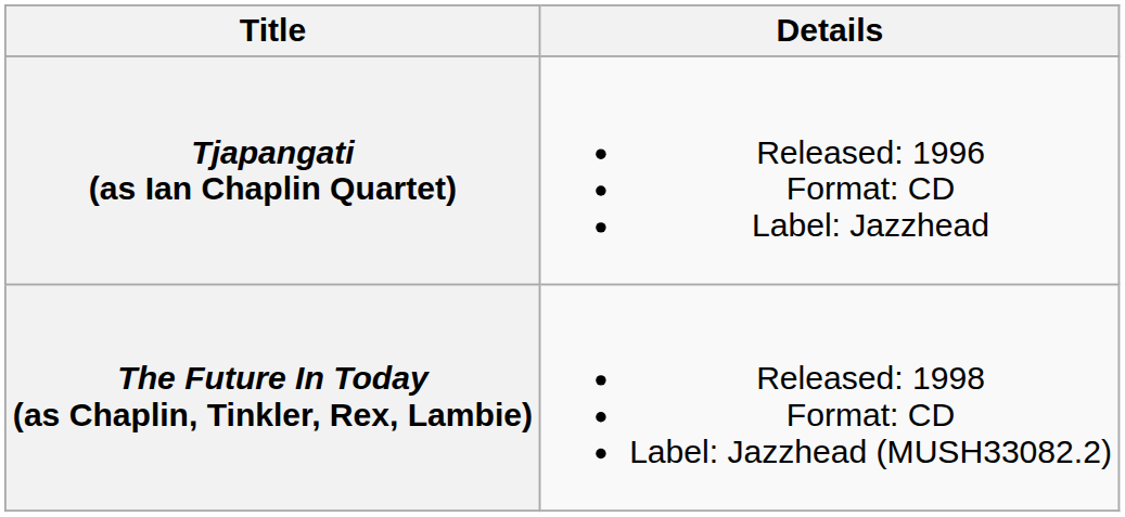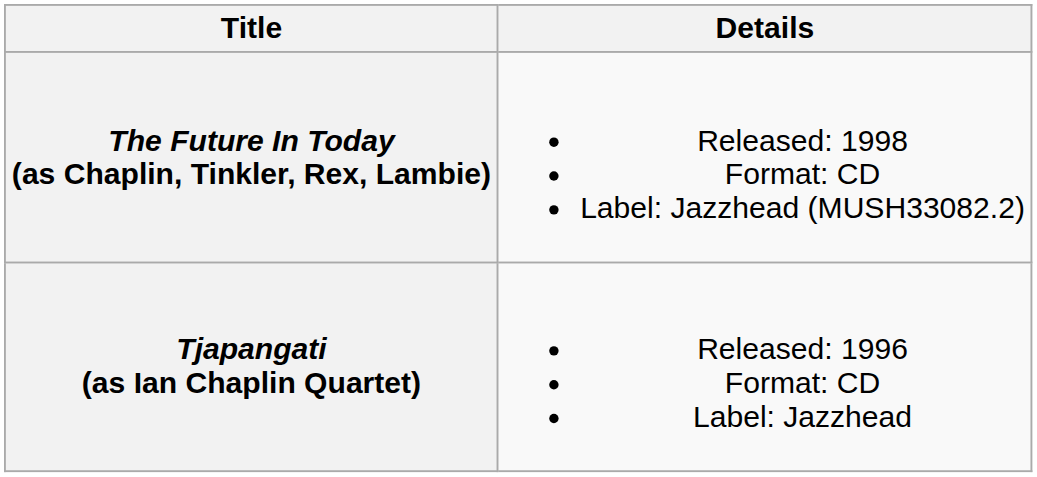rows swapped: Tjapangati (as Ian Chaplin Quartet) <-> The Future In Today (as Chaplin, Tinkler, Rex, Lambie)
